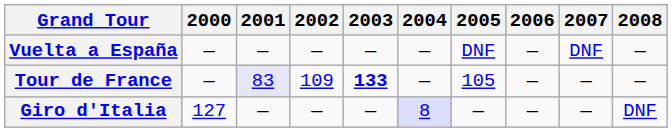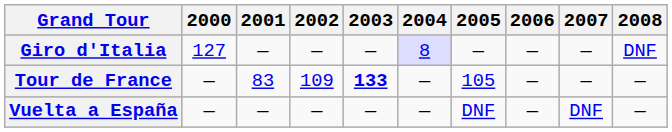rows swapped: Giro d'Italia <-> Vuelta a España
Tour de France | 2001: lavender background -> no background
